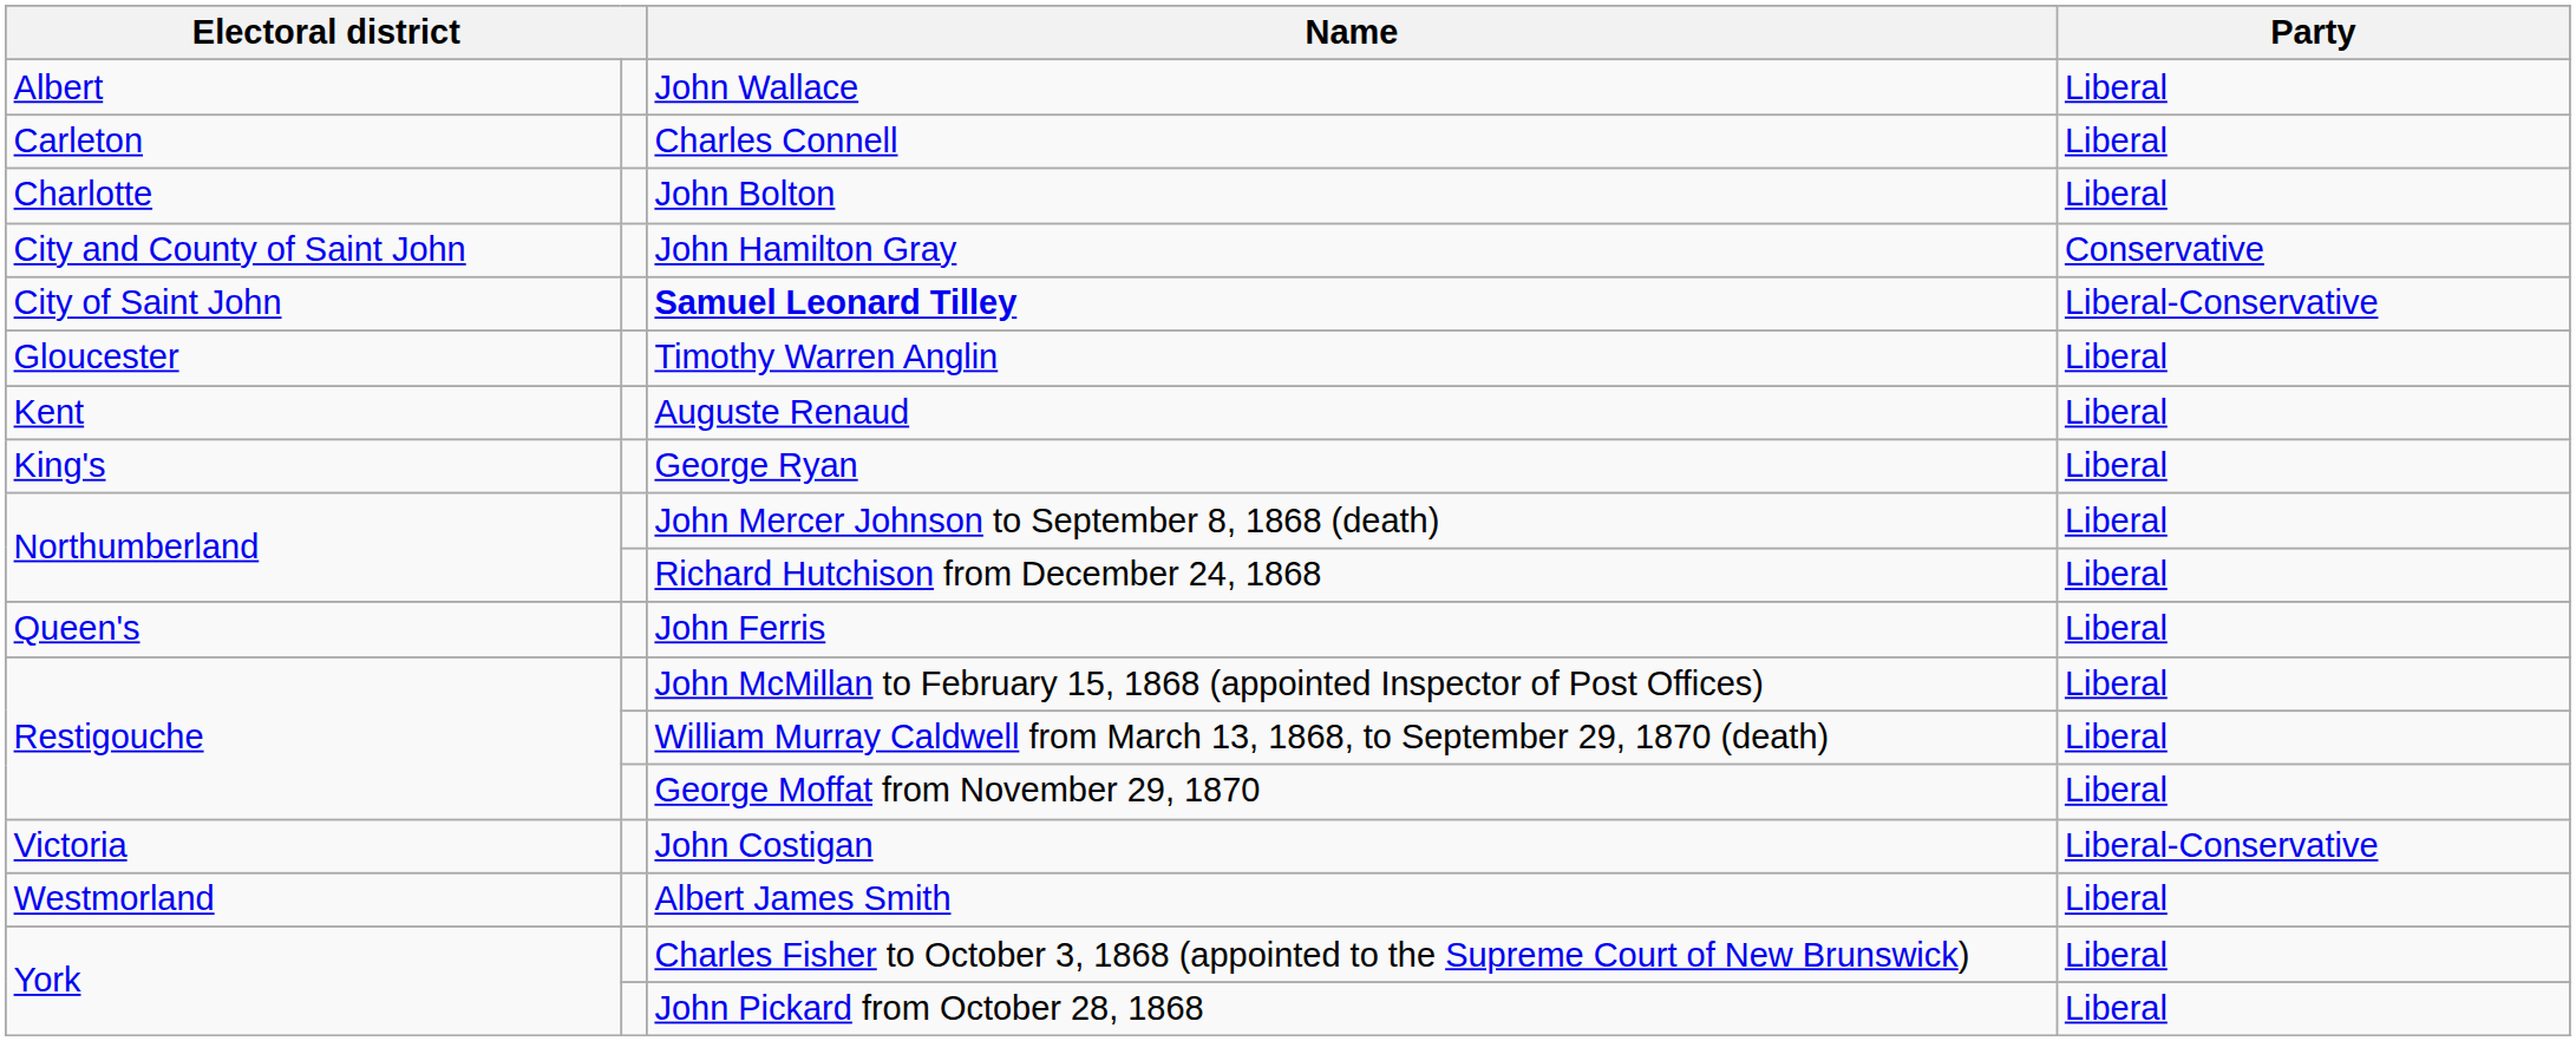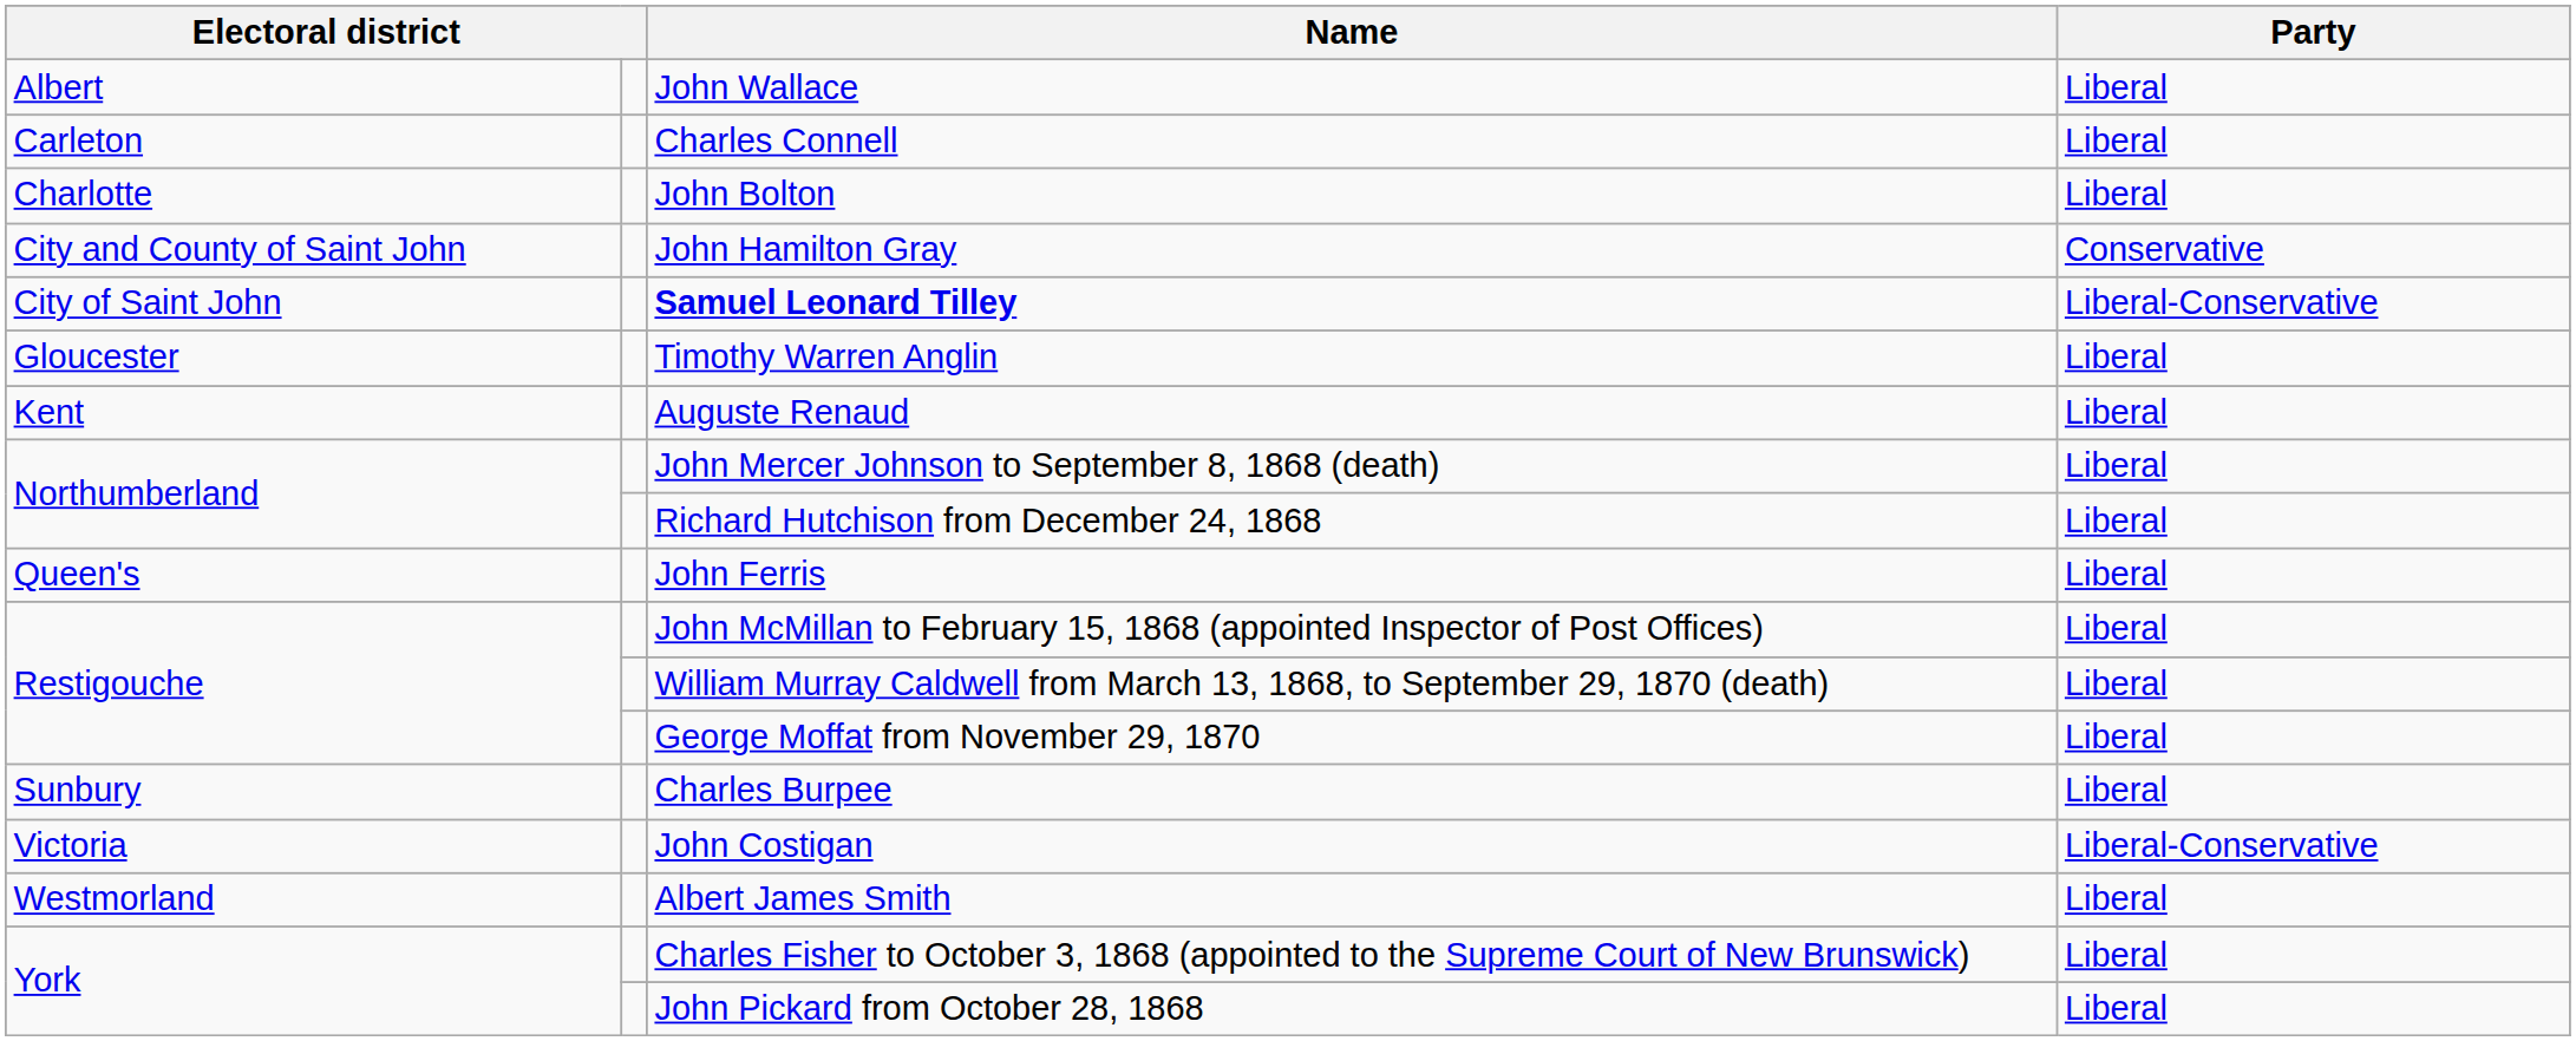- row: King's | George Ryan | Liberal
+ row: Sunbury | Charles Burpee | Liberal
